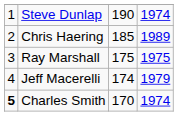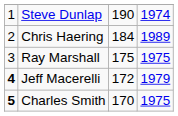Chris Haering | column 3: 185 -> 184
Jeff Macerelli | column 1: normal -> bold
Jeff Macerelli | column 3: 174 -> 172
Charles Smith | column 4: 1974 -> 1975
